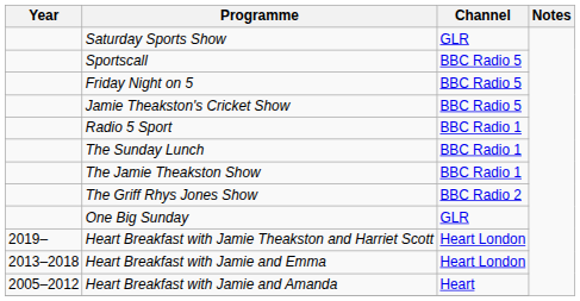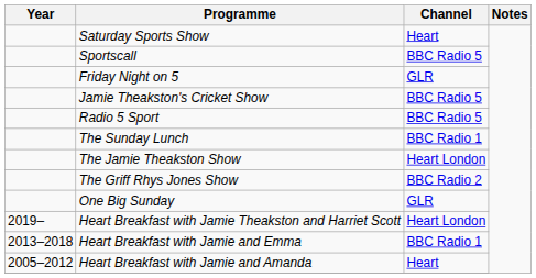Saturday Sports Show | Channel: GLR -> Heart
Friday Night on 5 | Channel: BBC Radio 5 -> GLR
Radio 5 Sport | Channel: BBC Radio 1 -> BBC Radio 5
The Jamie Theakston Show | Channel: BBC Radio 1 -> Heart London
Heart Breakfast with Jamie and Emma | Channel: Heart London -> BBC Radio 1
